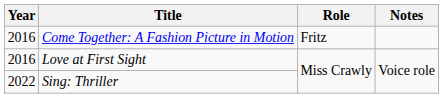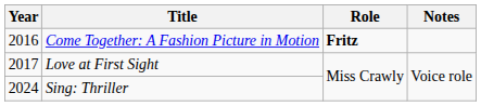Come Together: A Fashion Picture in Motion | Role: normal -> bold
Love at First Sight | Year: 2016 -> 2017
Sing: Thriller | Year: 2022 -> 2024
